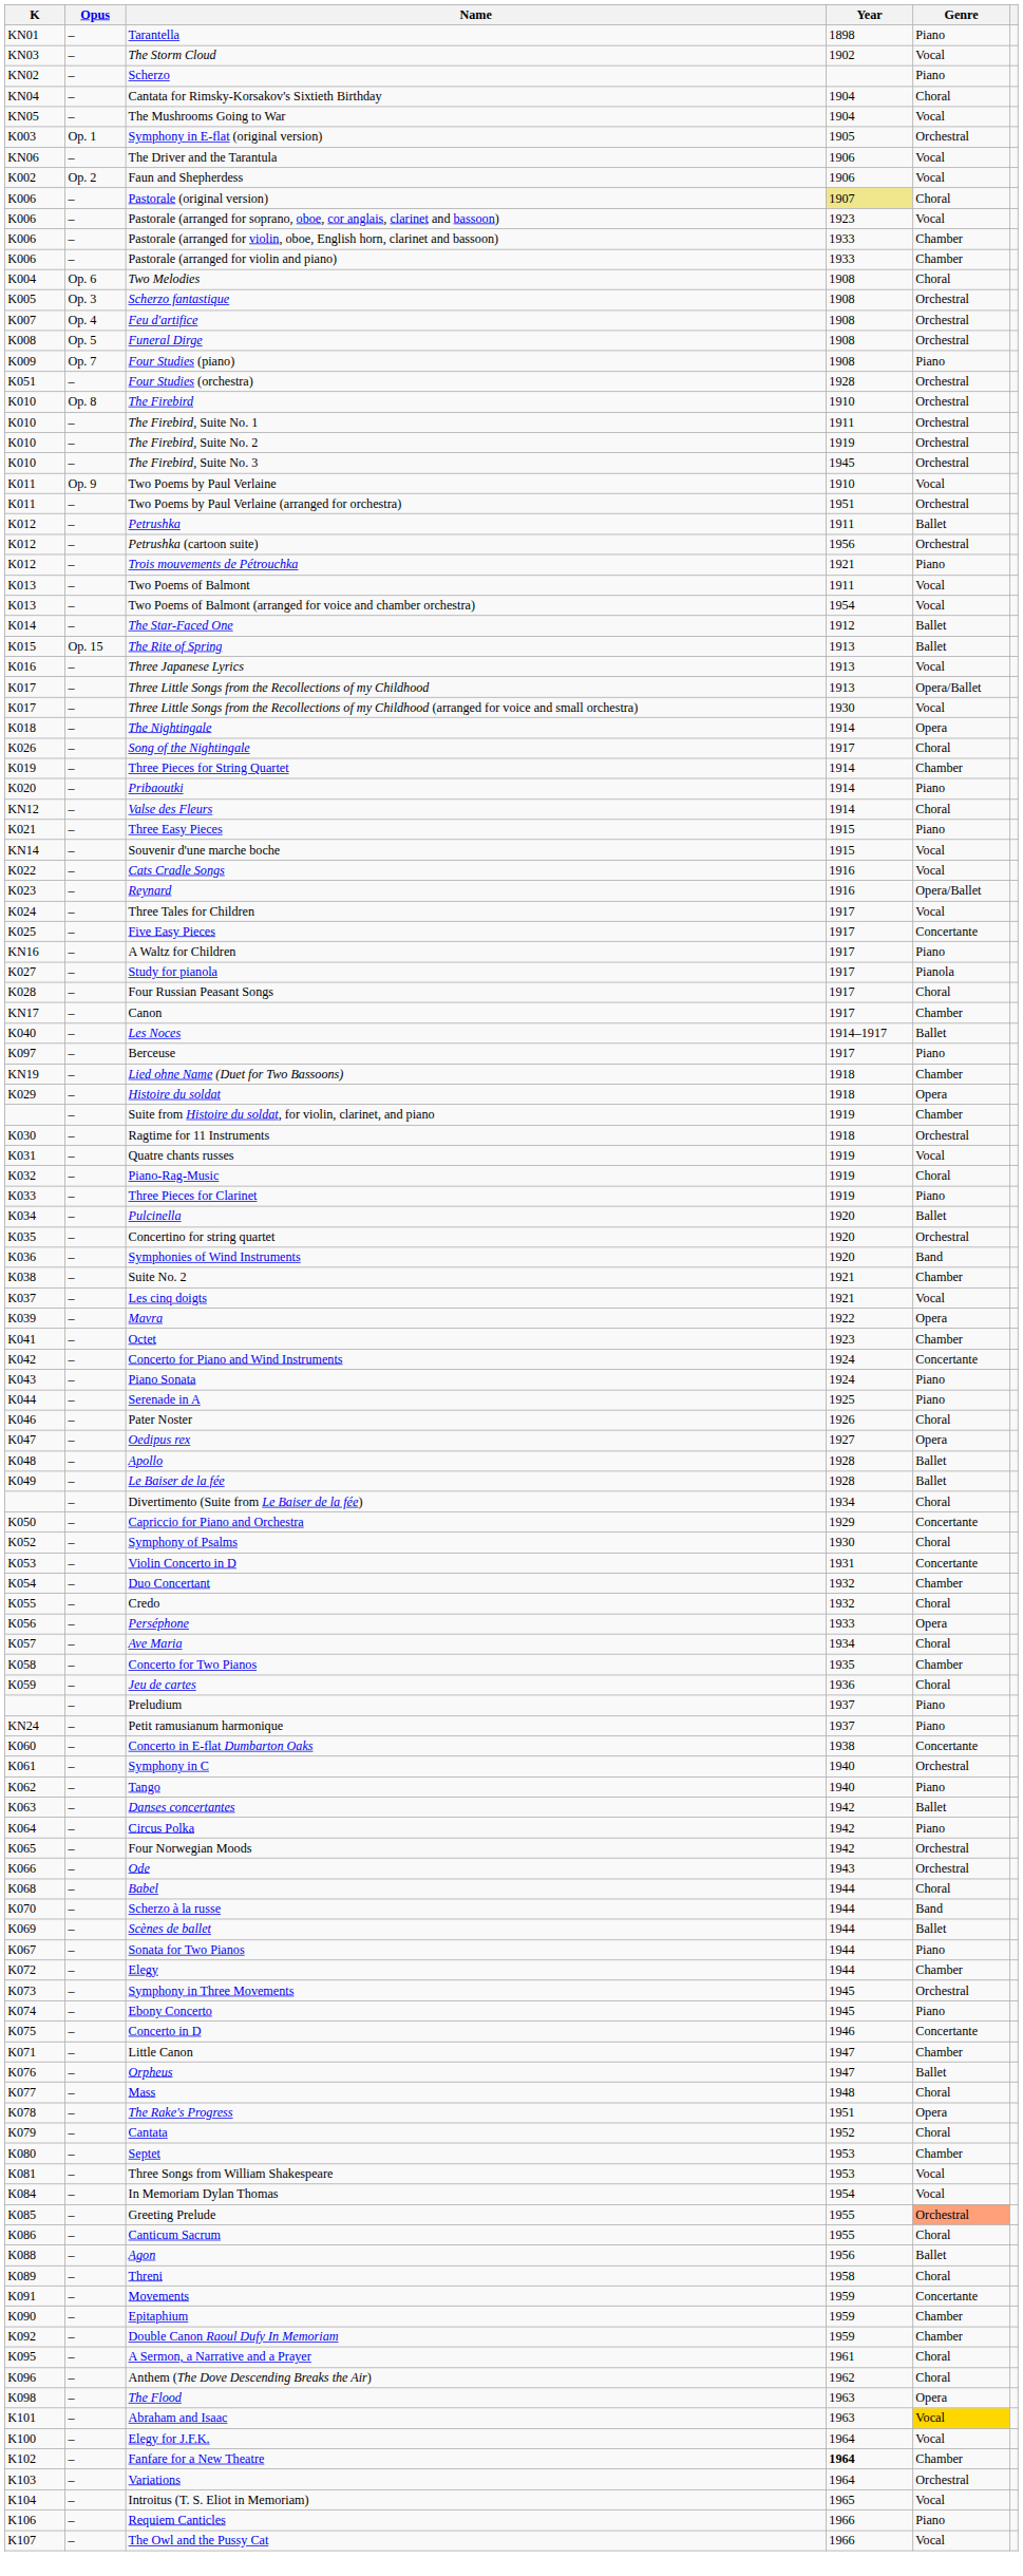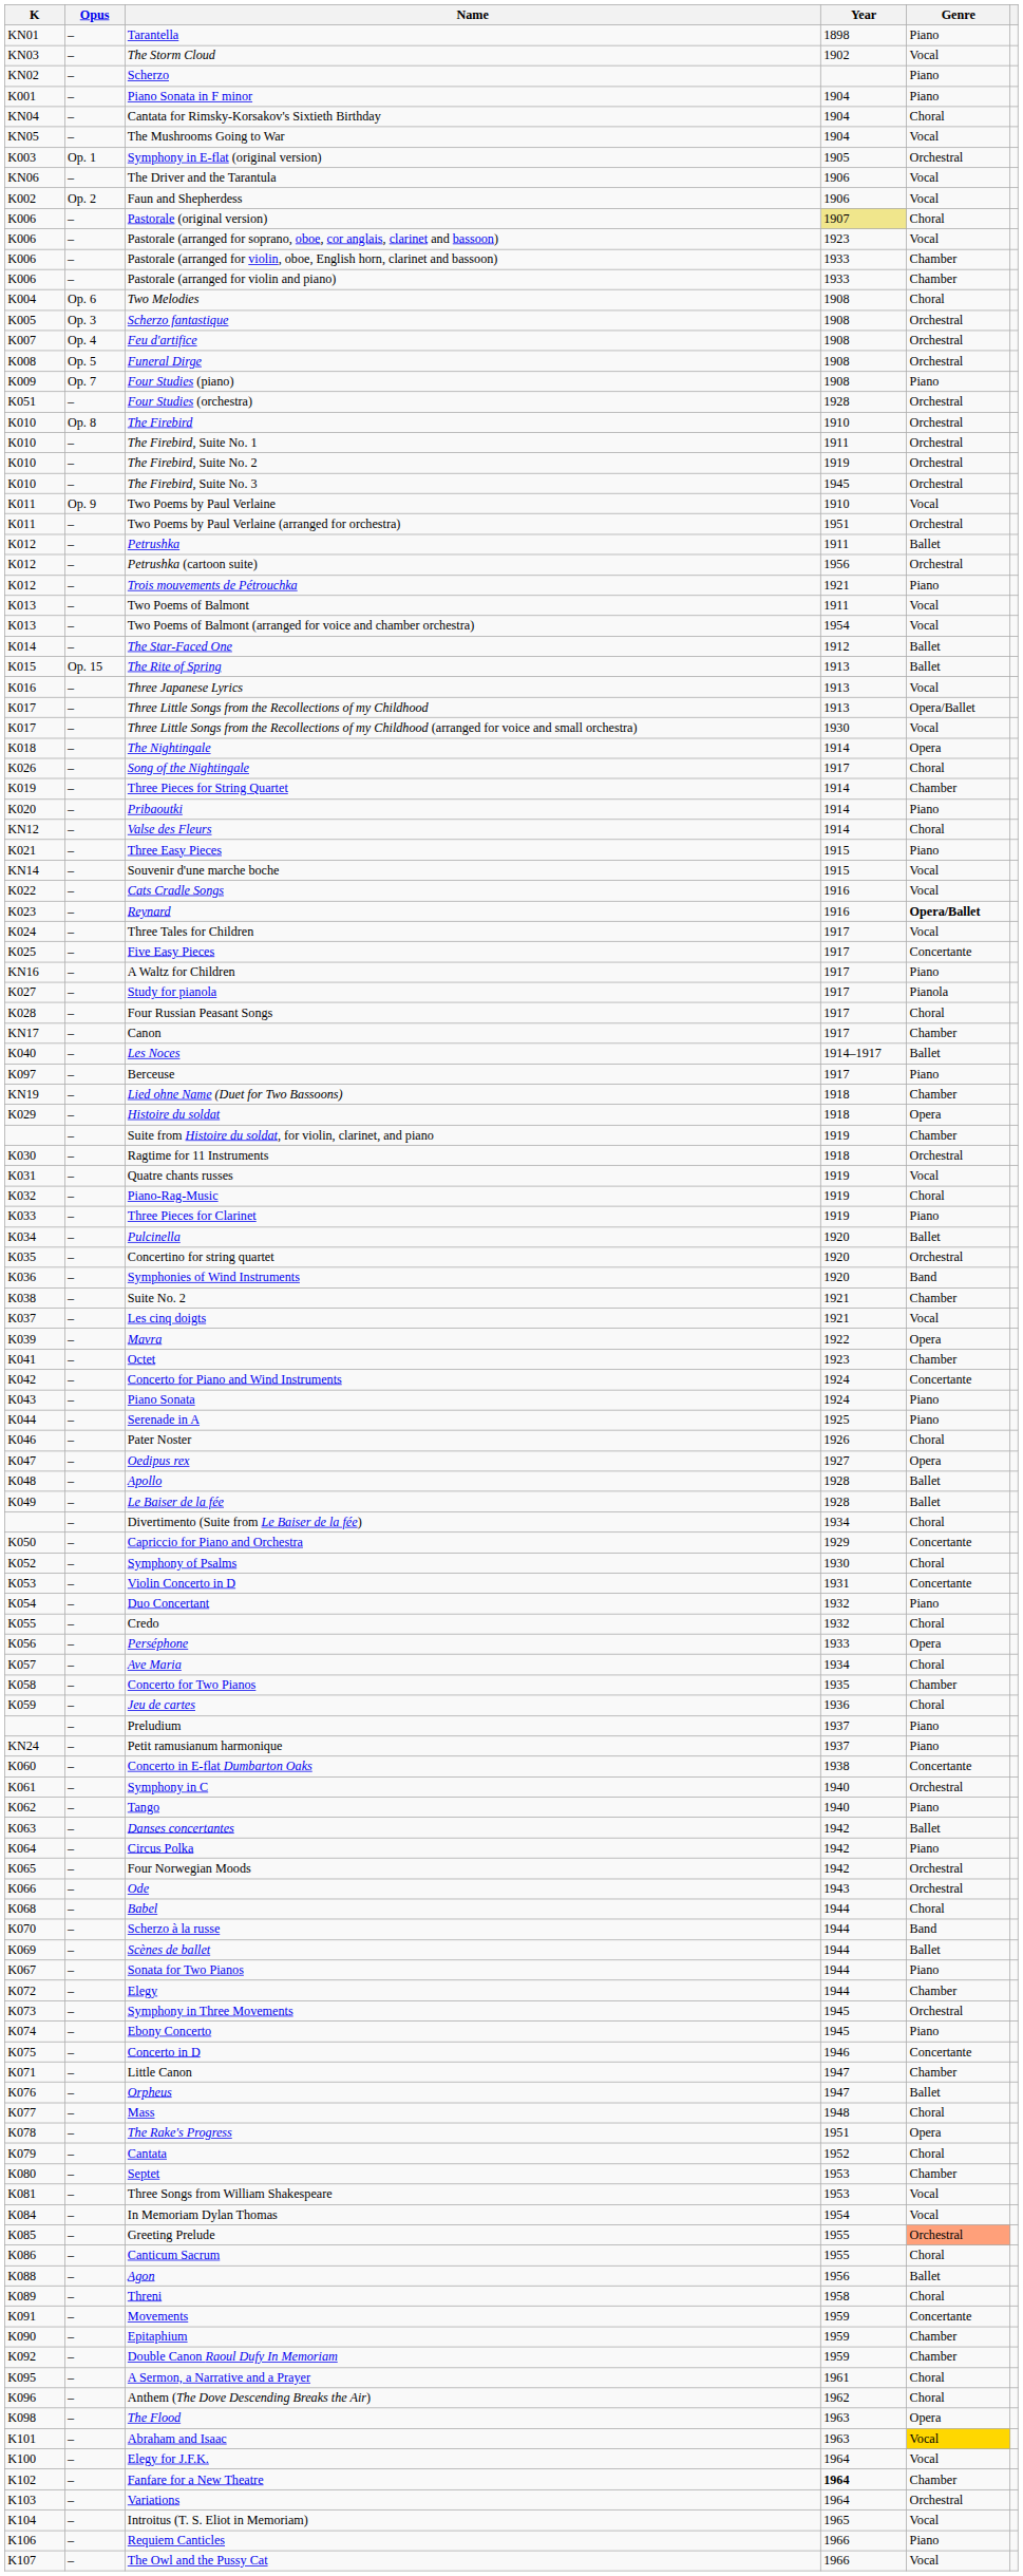+ row: K001 | – | Piano Sonata in F minor | 1904 | Piano
Reynard | Genre: normal -> bold
Duo Concertant | Genre: Chamber -> Piano
